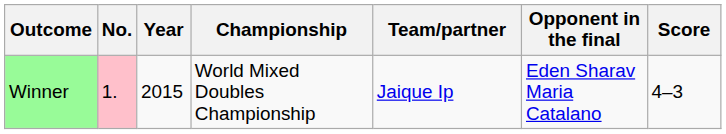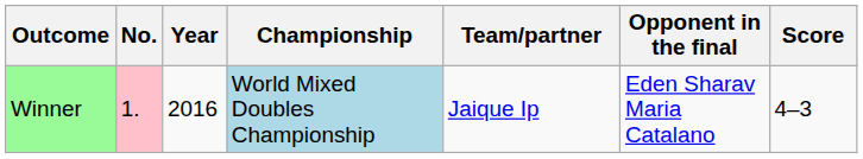Winner | Year: 2015 -> 2016
Winner | Championship: no background -> lightblue background
